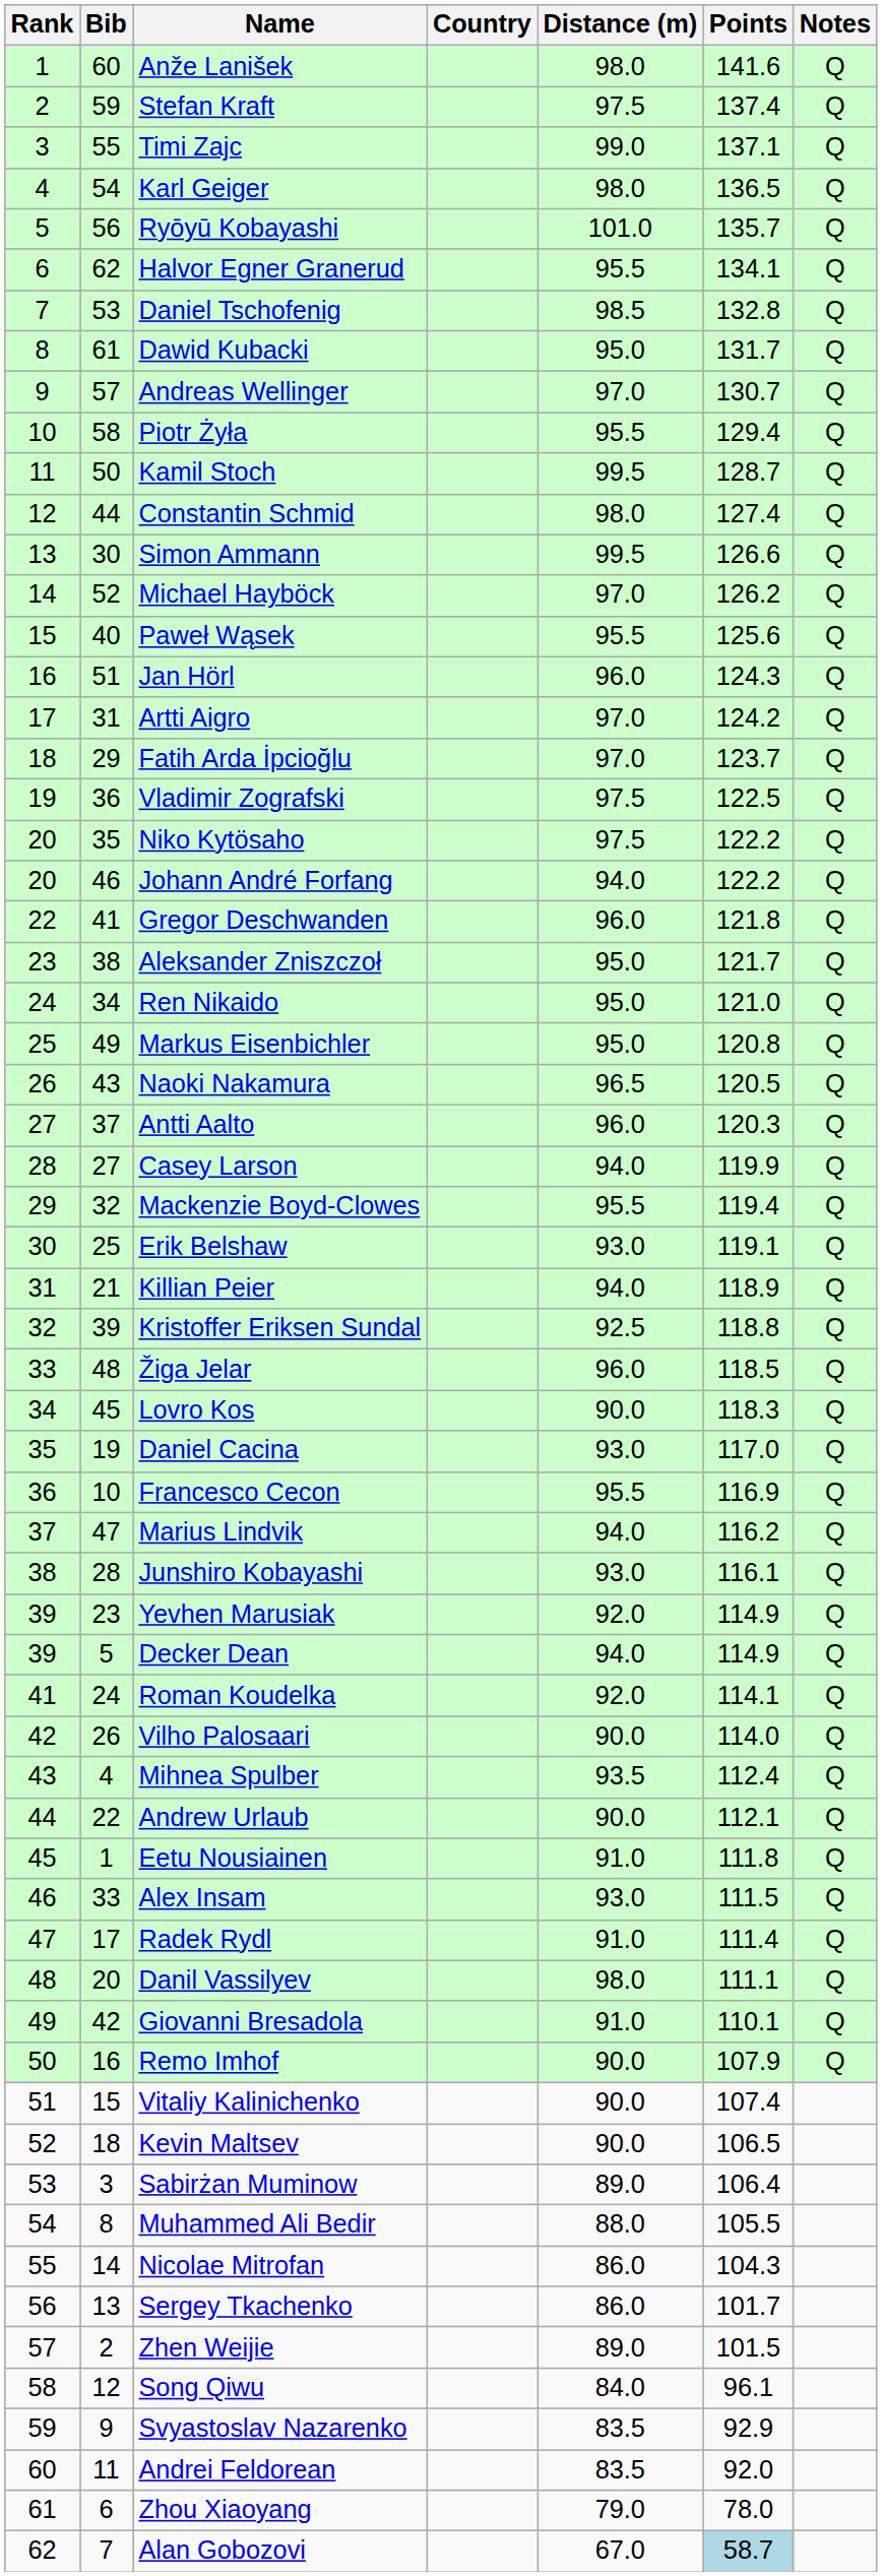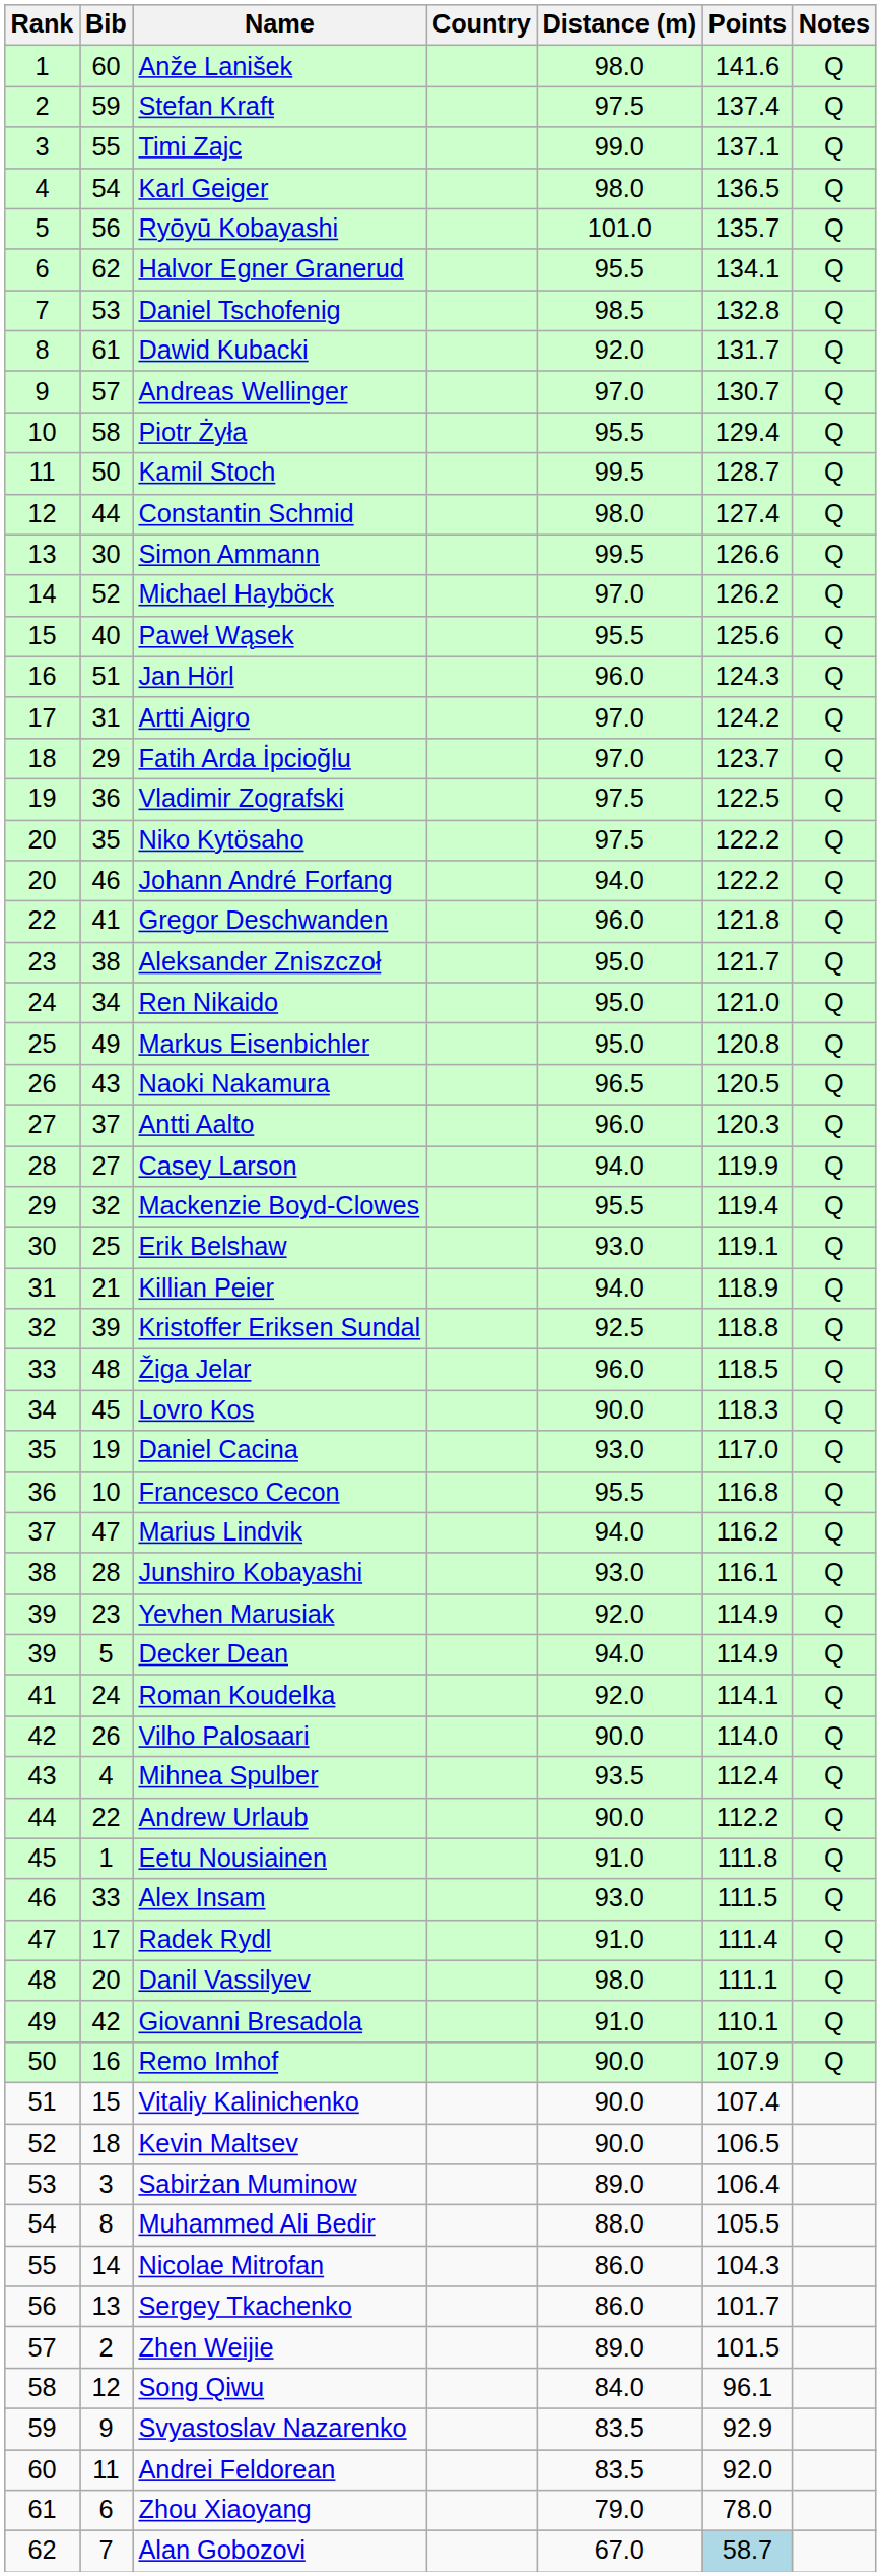Dawid Kubacki | Distance (m): 95.0 -> 92.0
Francesco Cecon | Points: 116.9 -> 116.8
Andrew Urlaub | Points: 112.1 -> 112.2
